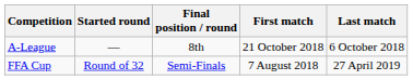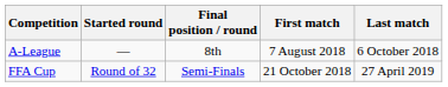A-League | First match: 21 October 2018 -> 7 August 2018
FFA Cup | First match: 7 August 2018 -> 21 October 2018
